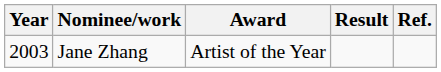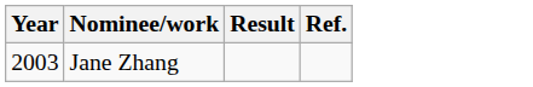- column: Award | Artist of the Year
